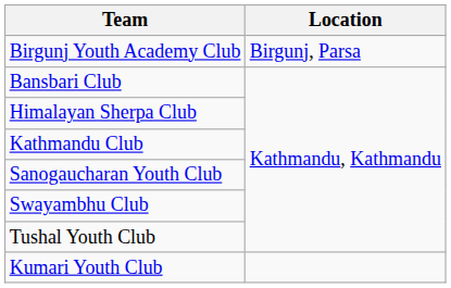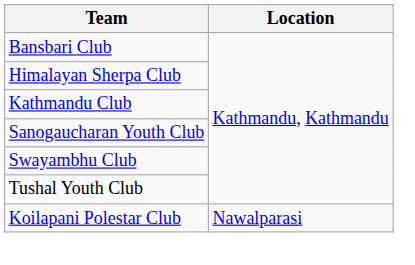- row: Birgunj Youth Academy Club | Birgunj, Parsa
+ row: Koilapani Polestar Club | Nawalparasi
- row: Kumari Youth Club
